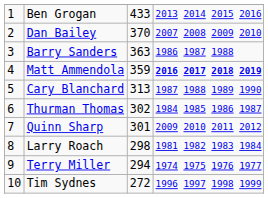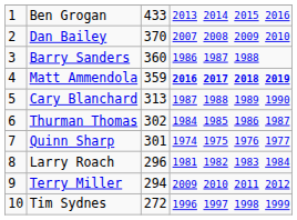Barry Sanders | column 3: 363 -> 360
Quinn Sharp | column 4: 2009 2010 2011 2012 -> 1974 1975 1976 1977
Larry Roach | column 3: 298 -> 296
Terry Miller | column 4: 1974 1975 1976 1977 -> 2009 2010 2011 2012
